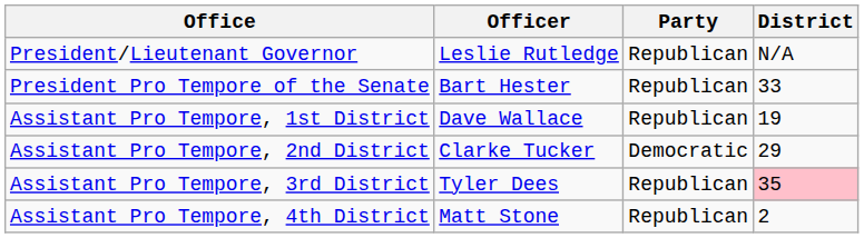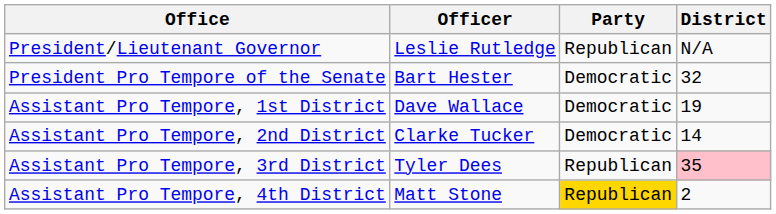President Pro Tempore of the Senate | Party: Republican -> Democratic
President Pro Tempore of the Senate | District: 33 -> 32
Assistant Pro Tempore, 1st District | Party: Republican -> Democratic
Assistant Pro Tempore, 2nd District | District: 29 -> 14
Assistant Pro Tempore, 4th District | Party: no background -> gold background
